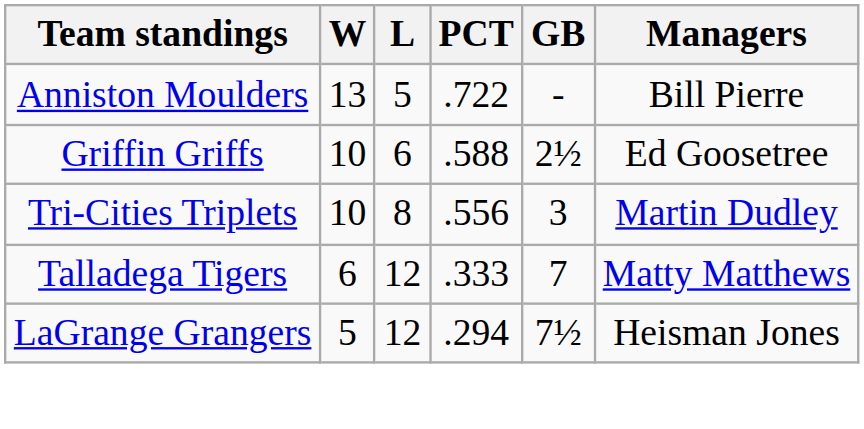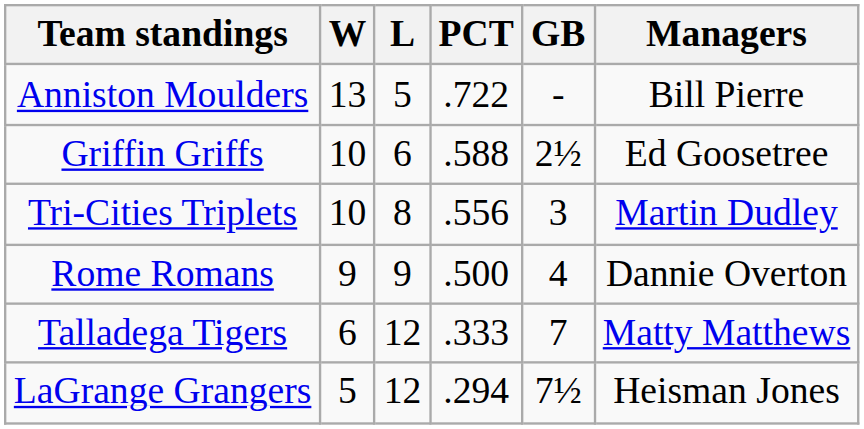+ row: Rome Romans | 9 | 9 | .500 | 4 | Dannie Overton
